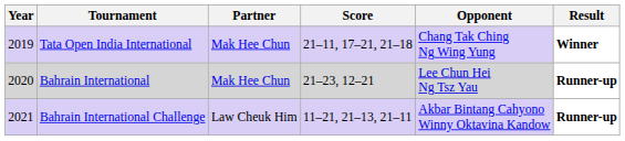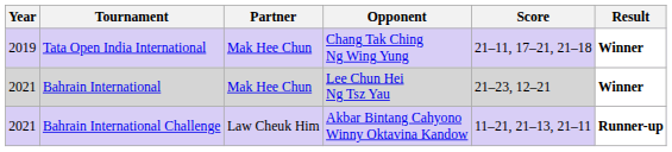columns swapped: Opponent <-> Score
Bahrain International | Year: 2020 -> 2021
Bahrain International | Result: Runner-up -> Winner
